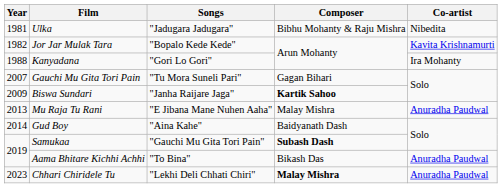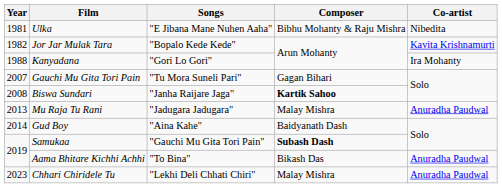Ulka | Songs: "Jadugara Jadugara" -> "E Jibana Mane Nuhen Aaha"
Biswa Sundari | Year: 2009 -> 2008
Mu Raja Tu Rani | Songs: "E Jibana Mane Nuhen Aaha" -> "Jadugara Jadugara"
Chhari Chiridele Tu | Composer: bold -> normal
